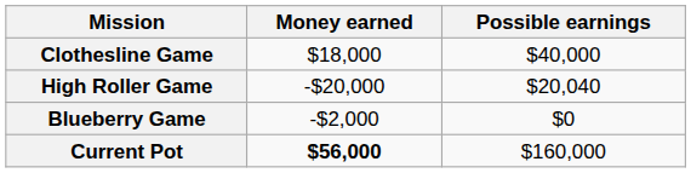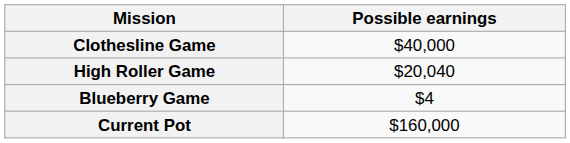- column: Money earned | $18,000 | -$20,000 | -$2,000 | $56,000
Blueberry Game | Possible earnings: $0 -> $4
